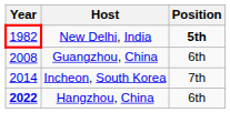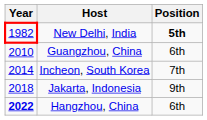Guangzhou, China | Year: 2008 -> 2010
+ row: 2018 | Jakarta, Indonesia | 9th
